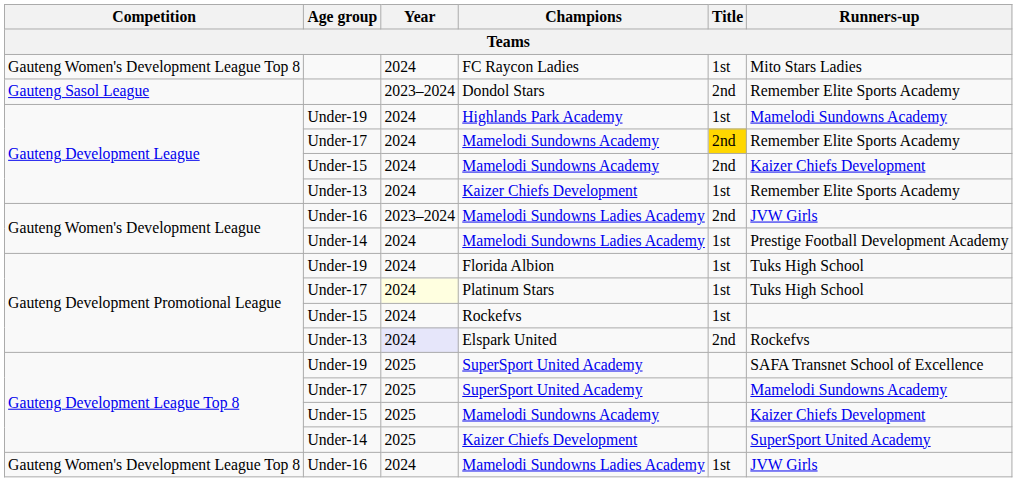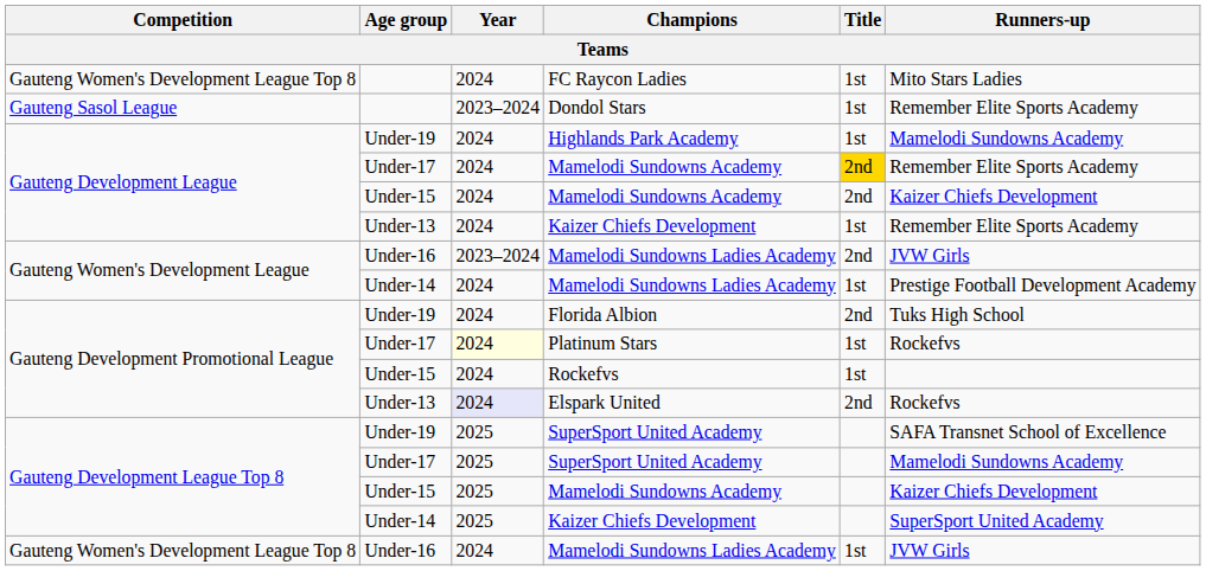Dondol Stars | Title: 2nd -> 1st
Florida Albion | Title: 1st -> 2nd
Platinum Stars | Runners-up: Tuks High School -> Rockefvs
